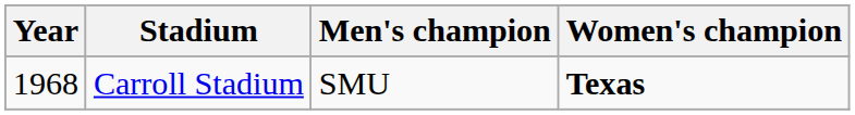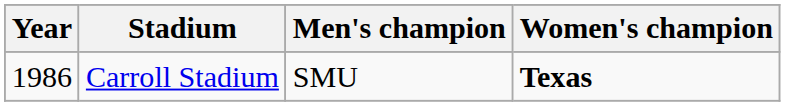Carroll Stadium | Year: 1968 -> 1986
